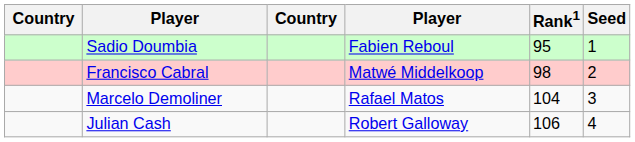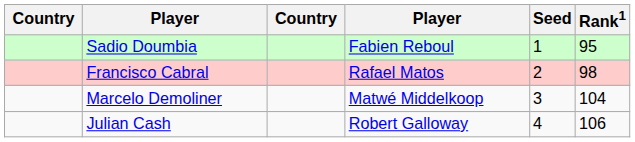columns swapped: Rank1 <-> Seed
Francisco Cabral | column 4: Matwé Middelkoop -> Rafael Matos
Marcelo Demoliner | column 4: Rafael Matos -> Matwé Middelkoop
